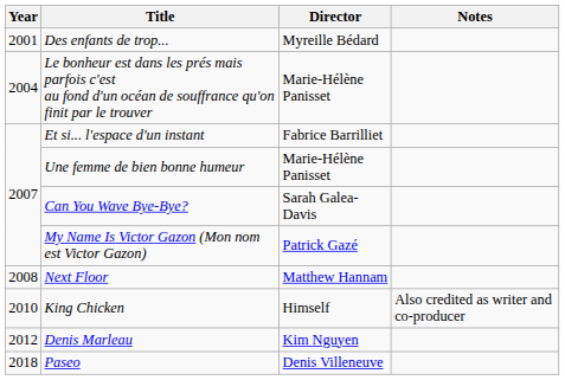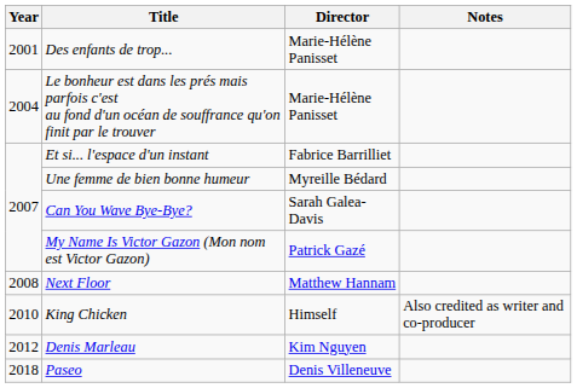Des enfants de trop... | Director: Myreille Bédard -> Marie-Hélène Panisset
Une femme de bien bonne humeur | Director: Marie-Hélène Panisset -> Myreille Bédard
